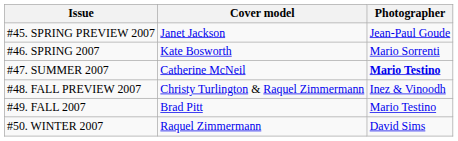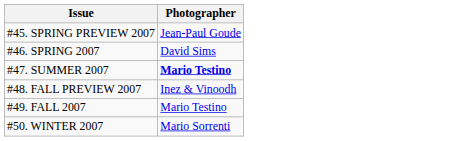- column: Cover model | Janet Jackson | Kate Bosworth | Catherine McNeil | Christy Turlington & Raquel Zimmermann | Brad Pitt | Raquel Zimmermann
#46. SPRING 2007 | Photographer: Mario Sorrenti -> David Sims
#50. WINTER 2007 | Photographer: David Sims -> Mario Sorrenti
